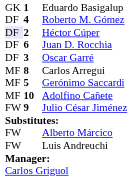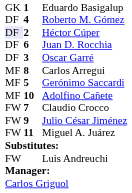+ row: FW | 7 | Claudio Crocco
+ row: FW | 11 | Miguel A. Juárez
- row: FW | Alberto Márcico
